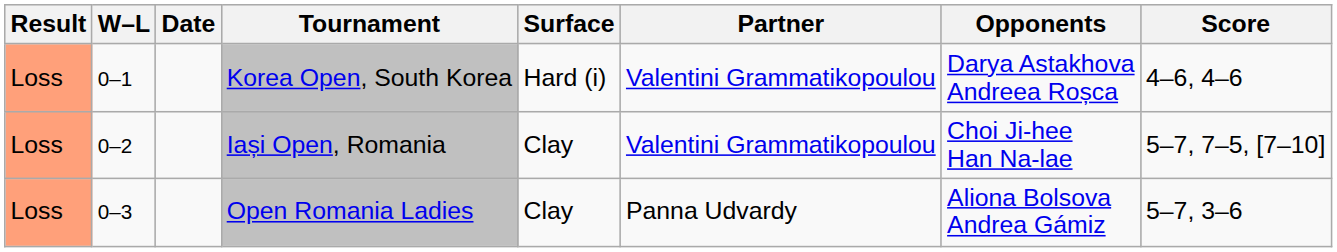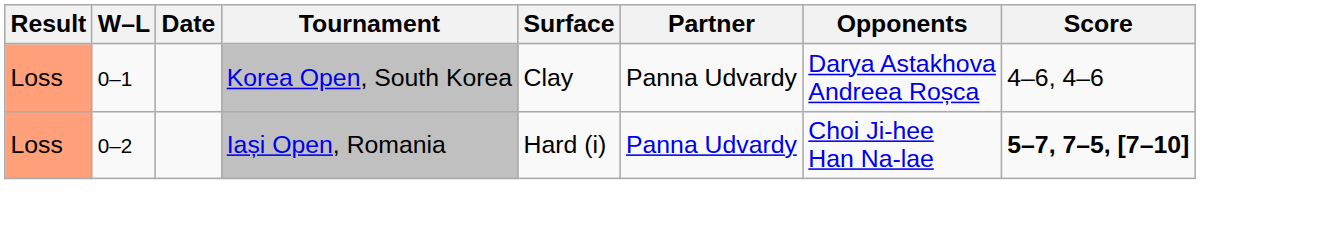Korea Open, South Korea | Surface: Hard (i) -> Clay
Korea Open, South Korea | Partner: Valentini Grammatikopoulou -> Panna Udvardy
Iași Open, Romania | Surface: Clay -> Hard (i)
Iași Open, Romania | Partner: Valentini Grammatikopoulou -> Panna Udvardy
Iași Open, Romania | Score: normal -> bold
- row: Loss | 0–3 | Open Romania Ladies | Clay | Panna Udvardy | Aliona Bolsova Andrea Gámiz | 5–7, 3–6
